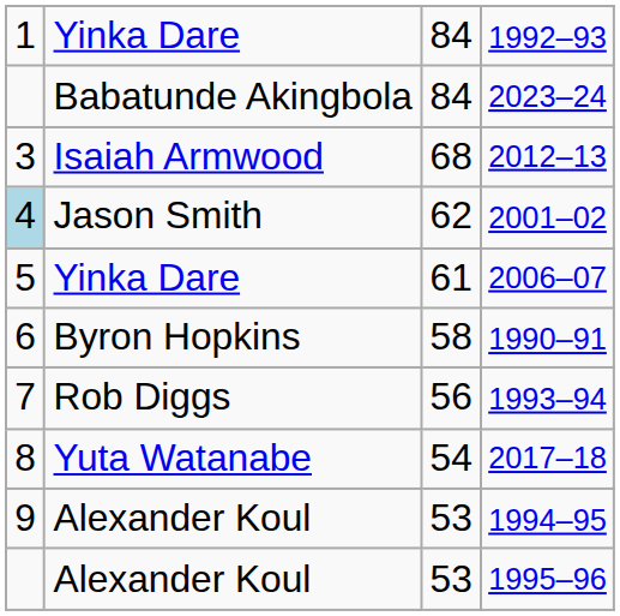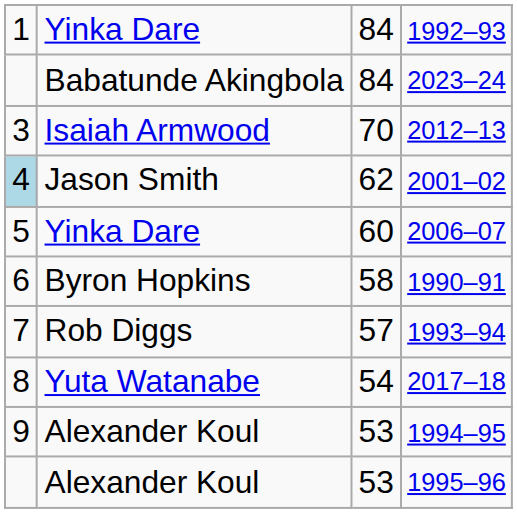2012–13 | column 3: 68 -> 70
2006–07 | column 3: 61 -> 60
1993–94 | column 3: 56 -> 57
